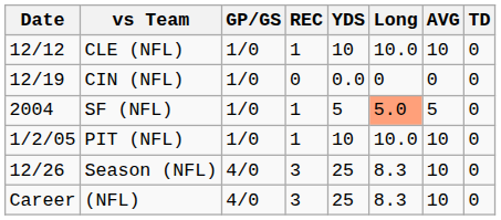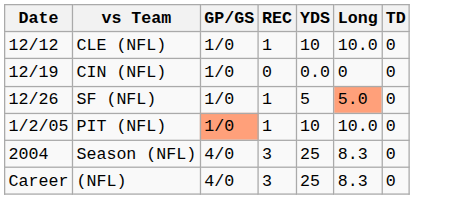- column: AVG | 10 | 0 | 5 | 10 | 10 | 10
SF (NFL) | Date: 2004 -> 12/26
PIT (NFL) | GP/GS: no background -> lightsalmon background
Season (NFL) | Date: 12/26 -> 2004
